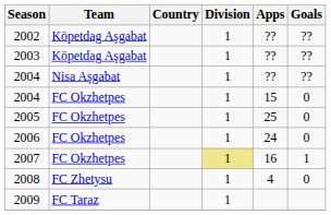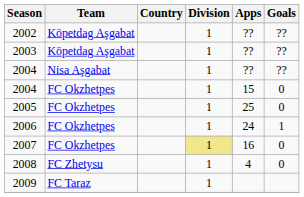2006 | Goals: 0 -> 1
2007 | Goals: 1 -> 0
